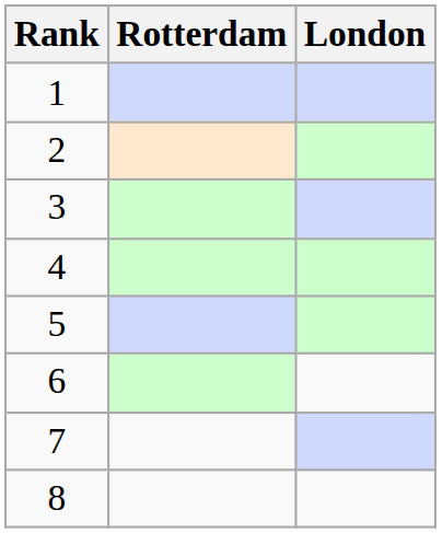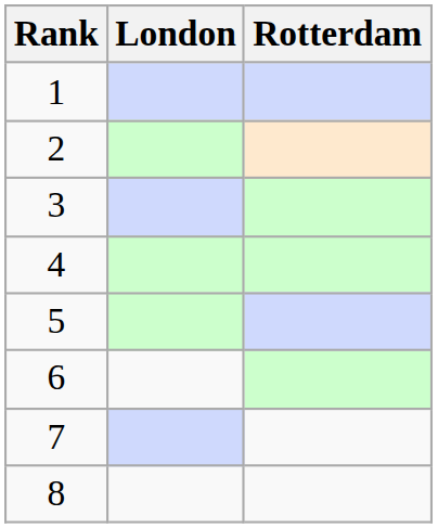columns swapped: Rotterdam <-> London
